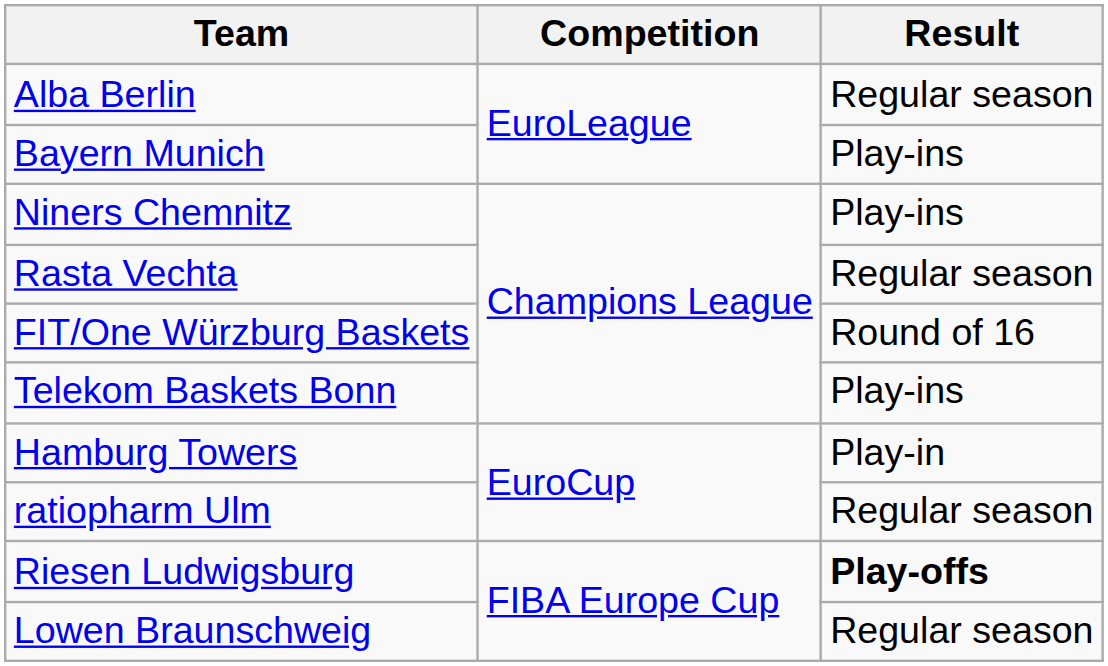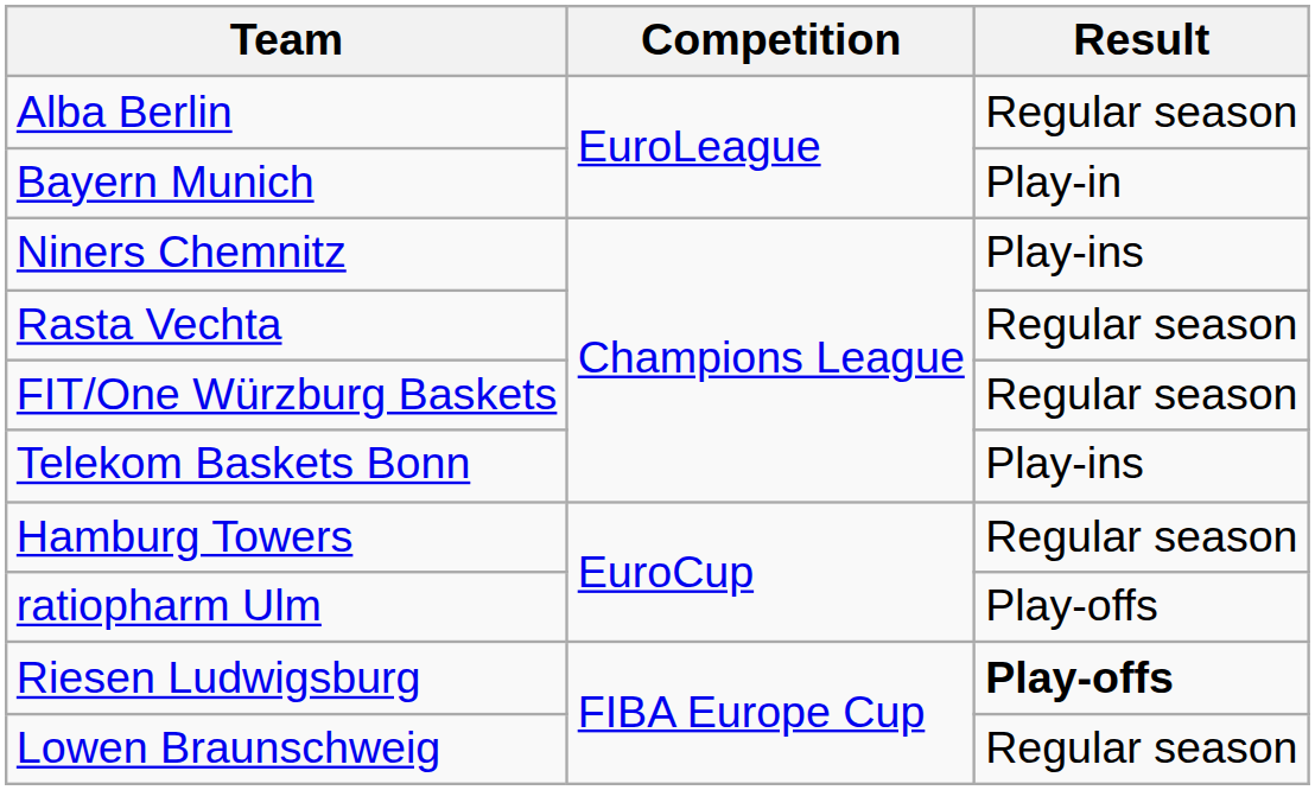Bayern Munich | Result: Play-ins -> Play-in
FIT/One Würzburg Baskets | Result: Round of 16 -> Regular season
Hamburg Towers | Result: Play-in -> Regular season
ratiopharm Ulm | Result: Regular season -> Play-offs
